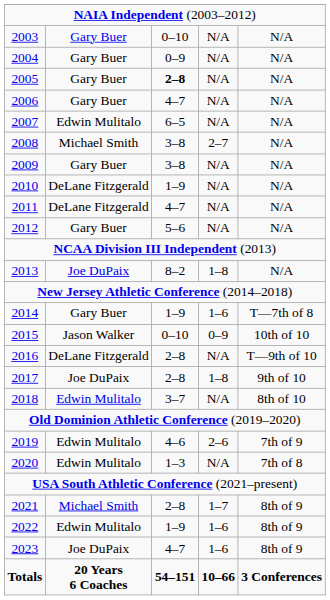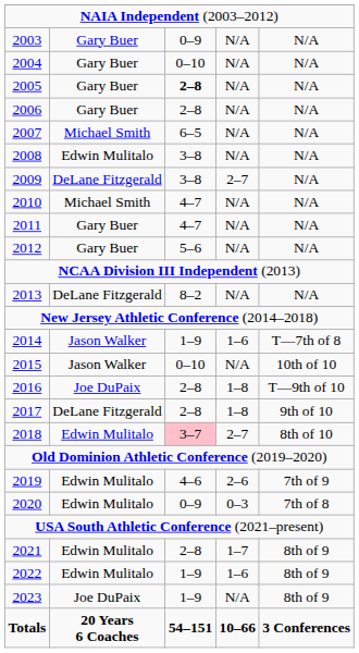2003 | column 3: 0–10 -> 0–9
2004 | column 3: 0–9 -> 0–10
2006 | column 3: 4–7 -> 2–8
2007 | column 2: Edwin Mulitalo -> Michael Smith
2008 | column 2: Michael Smith -> Edwin Mulitalo
2008 | column 4: 2–7 -> N/A
2009 | column 2: Gary Buer -> DeLane Fitzgerald
2009 | column 4: N/A -> 2–7
2010 | column 2: DeLane Fitzgerald -> Michael Smith
2010 | column 3: 1–9 -> 4–7
2011 | column 2: DeLane Fitzgerald -> Gary Buer
2013 | column 2: Joe DuPaix -> DeLane Fitzgerald
2013 | column 4: 1–8 -> N/A
2014 | column 2: Gary Buer -> Jason Walker
2015 | column 4: 0–9 -> N/A
2016 | column 2: DeLane Fitzgerald -> Joe DuPaix
2016 | column 4: N/A -> 1–8
2017 | column 2: Joe DuPaix -> DeLane Fitzgerald
2018 | column 3: no background -> pink background
2018 | column 4: N/A -> 2–7
2020 | column 3: 1–3 -> 0–9
2020 | column 4: N/A -> 0–3
2021 | column 2: Michael Smith -> Edwin Mulitalo
2023 | column 3: 4–7 -> 1–9
2023 | column 4: 1–6 -> N/A
